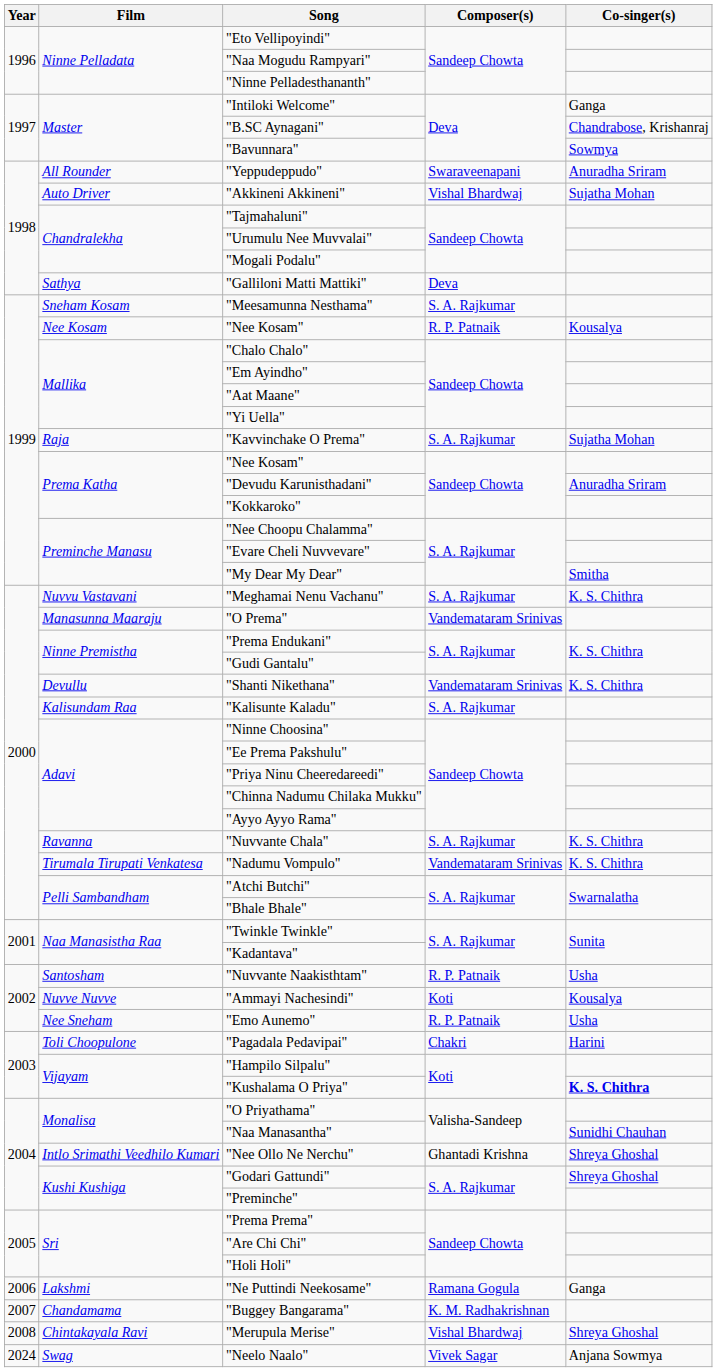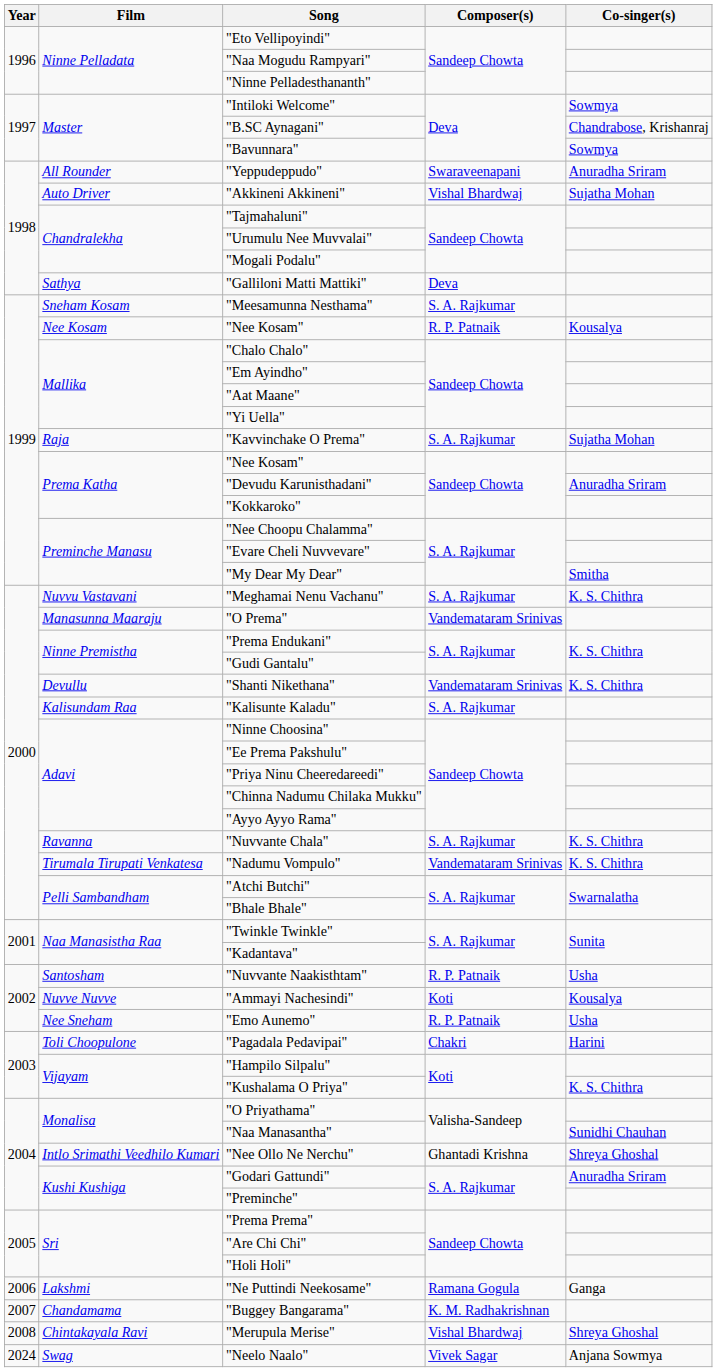"Intiloki Welcome" | Co-singer(s): Ganga -> Sowmya
"Kushalama O Priya" | Co-singer(s): bold -> normal
"Godari Gattundi" | Co-singer(s): Shreya Ghoshal -> Anuradha Sriram
